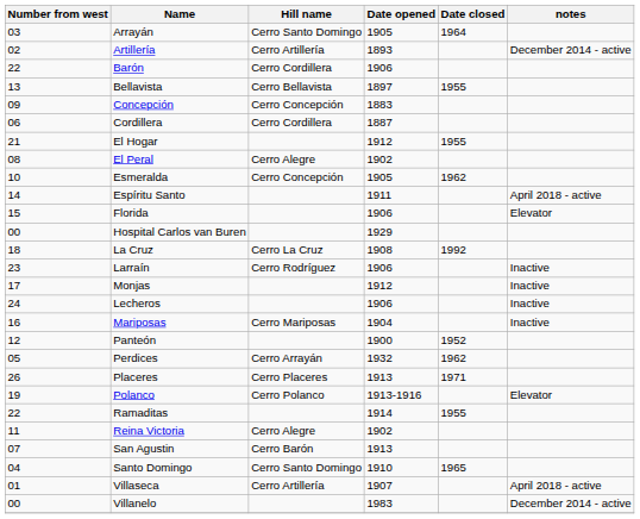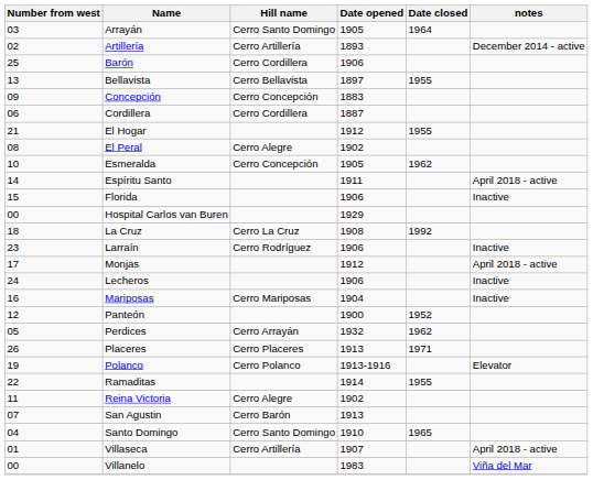Barón | Number from west: 22 -> 25
Florida | notes: Elevator -> Inactive
Monjas | notes: Inactive -> April 2018 - active
Villanelo | notes: December 2014 - active -> Viña del Mar
